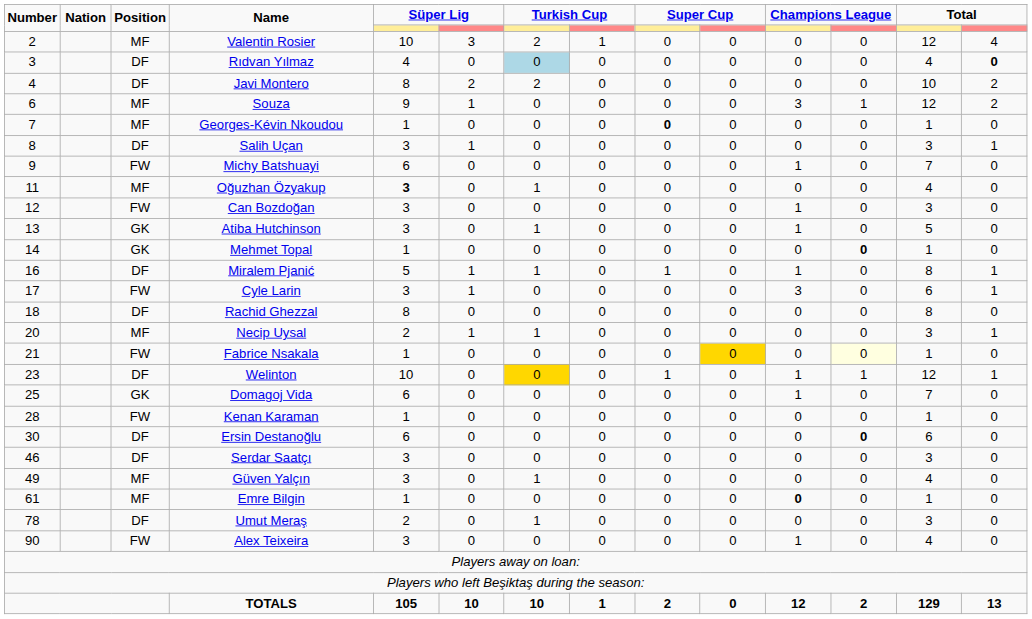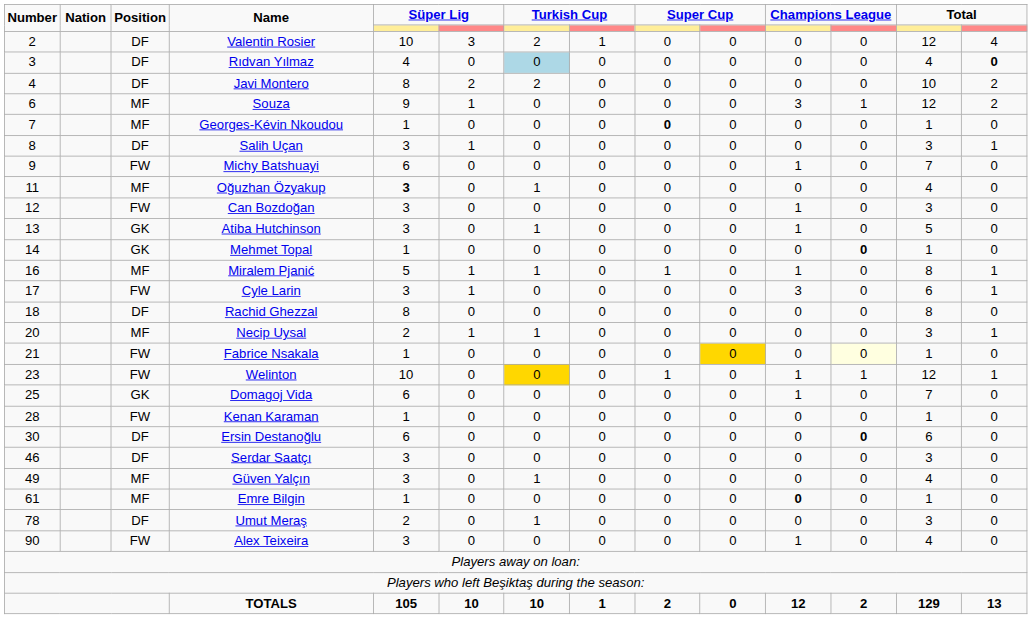Valentin Rosier | Position: MF -> DF
Miralem Pjanić | Position: DF -> MF
Welinton | Position: DF -> FW
